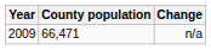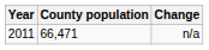n/a | Year: 2009 -> 2011
